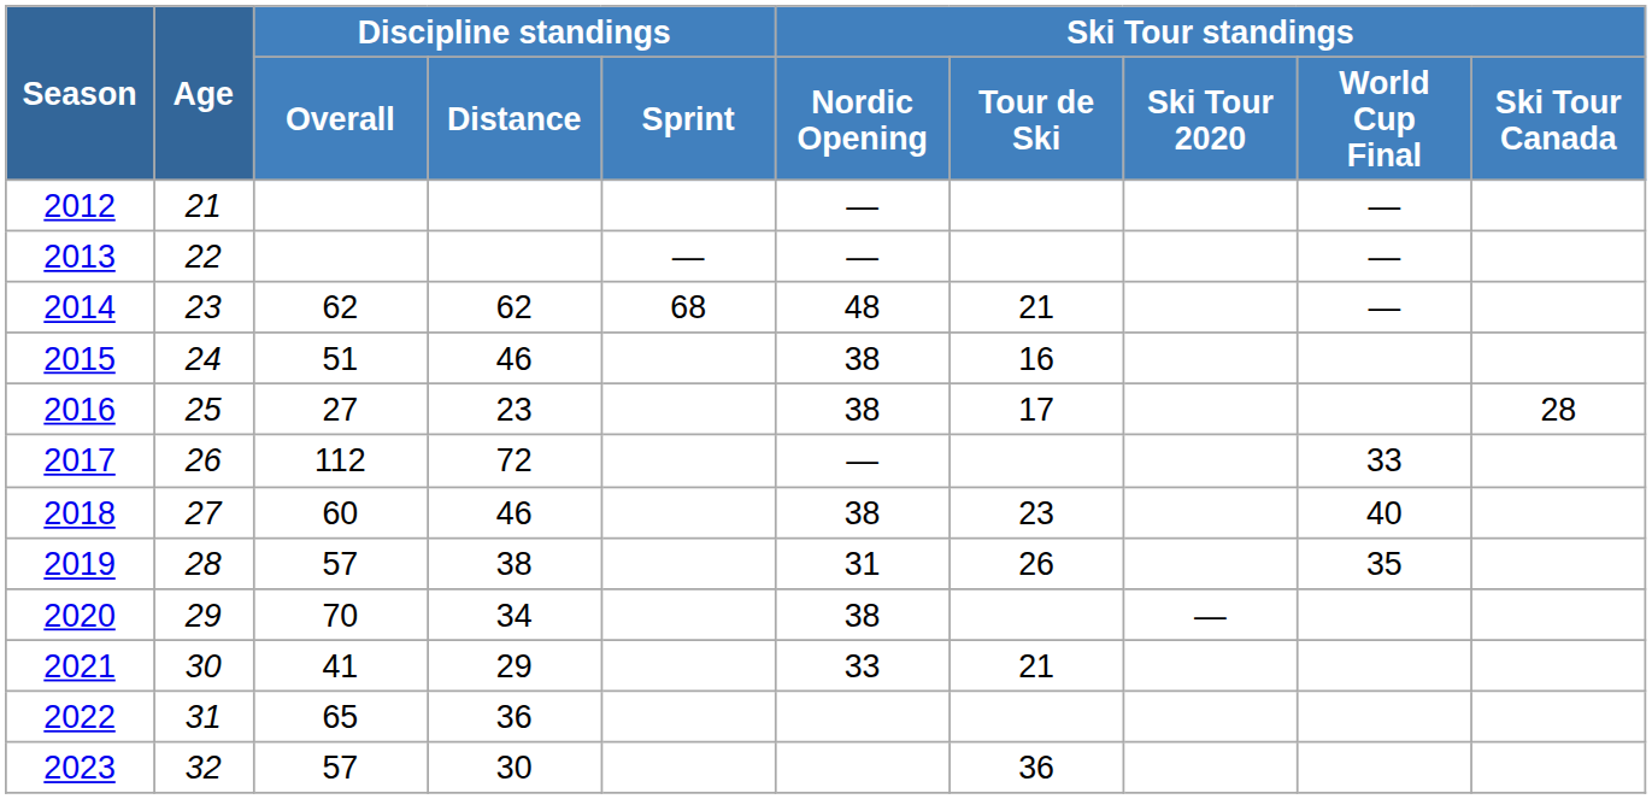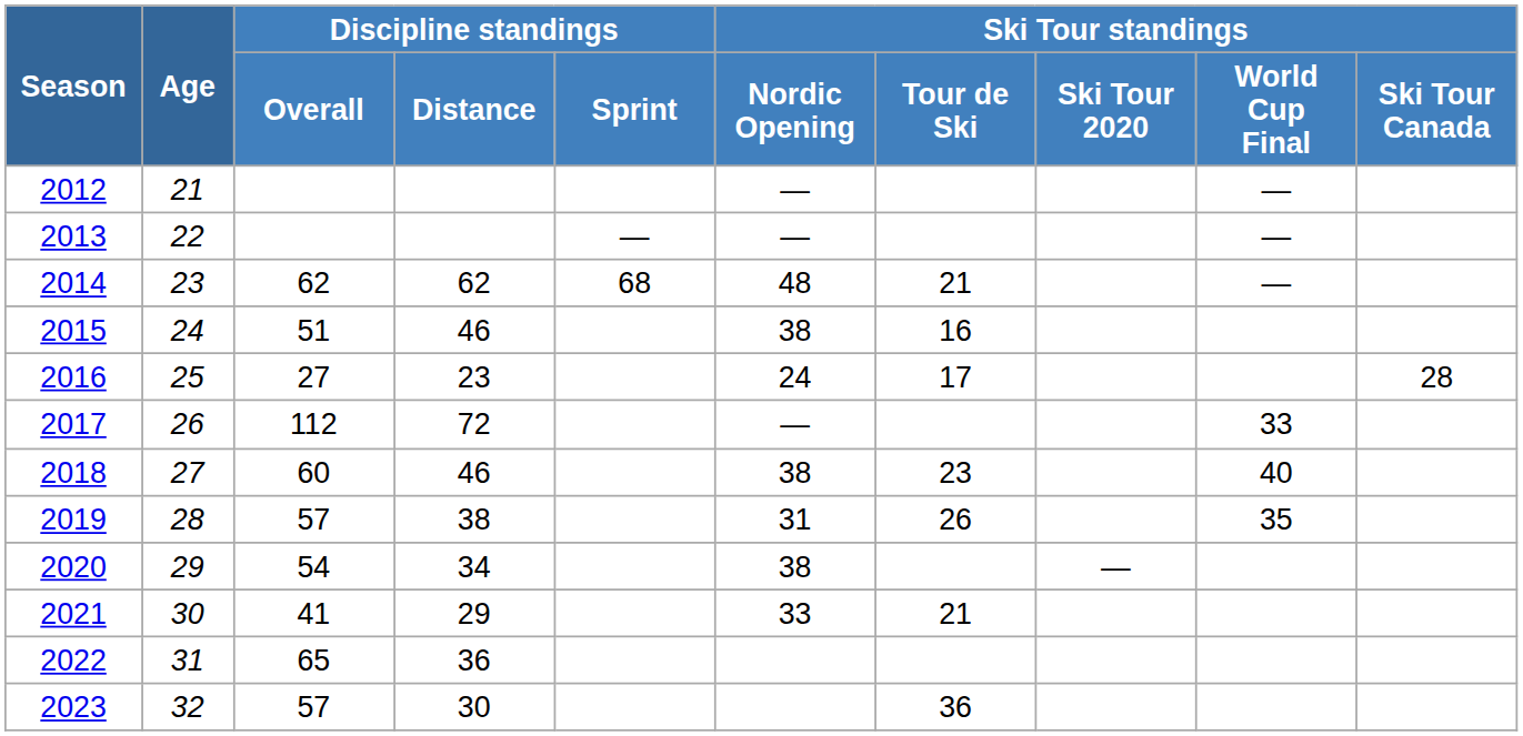2016 | Ski Tour standings / Nordic Opening: 38 -> 24
2020 | Discipline standings / Overall: 70 -> 54
